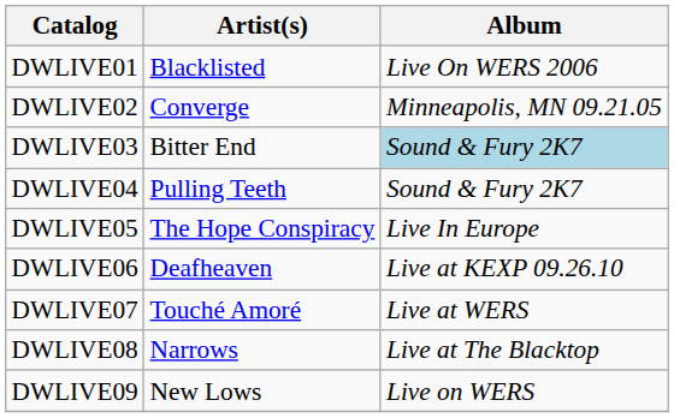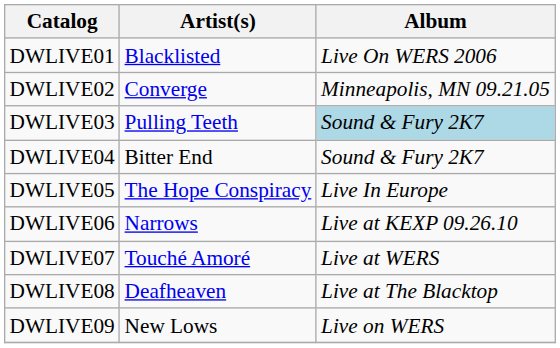DWLIVE03 | Artist(s): Bitter End -> Pulling Teeth
DWLIVE04 | Artist(s): Pulling Teeth -> Bitter End
DWLIVE06 | Artist(s): Deafheaven -> Narrows
DWLIVE08 | Artist(s): Narrows -> Deafheaven
